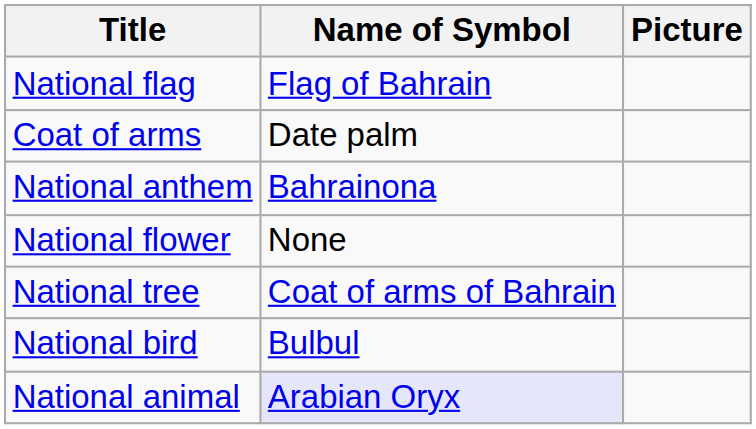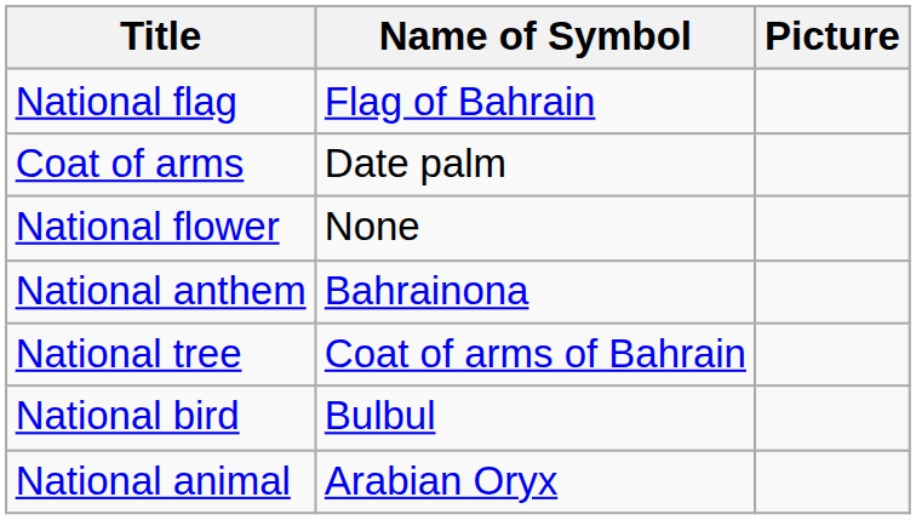rows swapped: National anthem <-> National flower
National animal | Name of Symbol: lavender background -> no background
